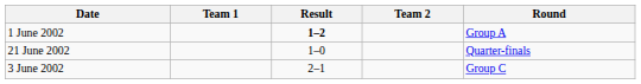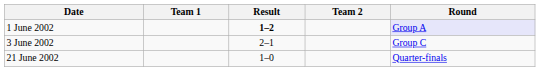1 June 2002 | Round: no background -> lavender background
rows swapped: 3 June 2002 <-> 21 June 2002
